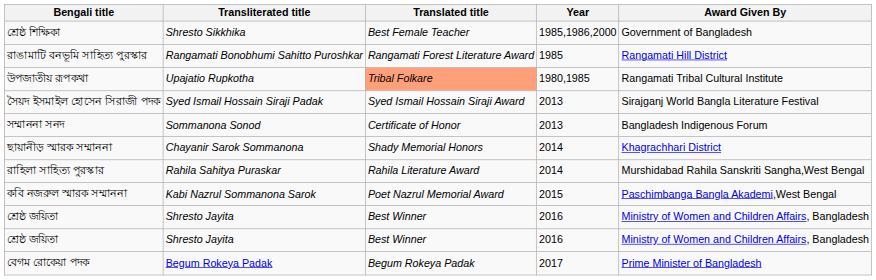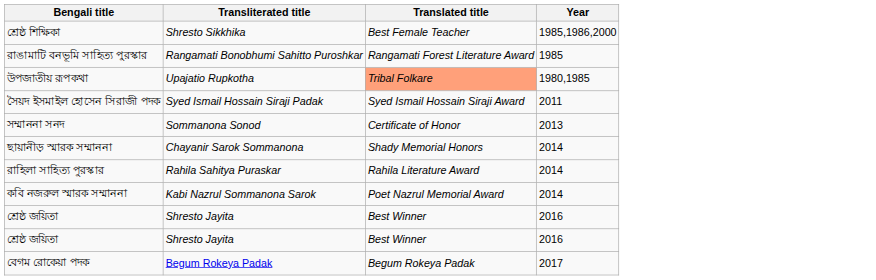- column: Award Given By | Government of Bangladesh | Rangamati Hill District | Rangamati Tribal Cultural Institute | Sirajganj World Bangla Literature Festival | Bangladesh Indigenous Forum | Khagrachhari District | Murshidabad Rahila Sanskriti Sangha,West Bengal | Paschimbanga Bangla Akademi,West Bengal | Ministry of Women and Children Affairs, Bangladesh | Ministry of Women and Children Affairs, Bangladesh | Prime Minister of Bangladesh
সৈয়দ ইসমাইল হোসেন সিরাজী পদক | Year: 2013 -> 2011
কবি নজরুল স্মারক সম্মাননা | Year: 2015 -> 2014
